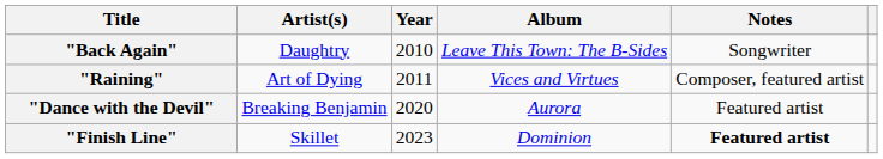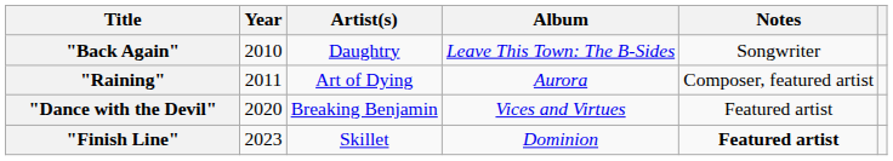columns swapped: Year <-> Artist(s)
"Raining" | Album: Vices and Virtues -> Aurora
"Dance with the Devil" | Album: Aurora -> Vices and Virtues
